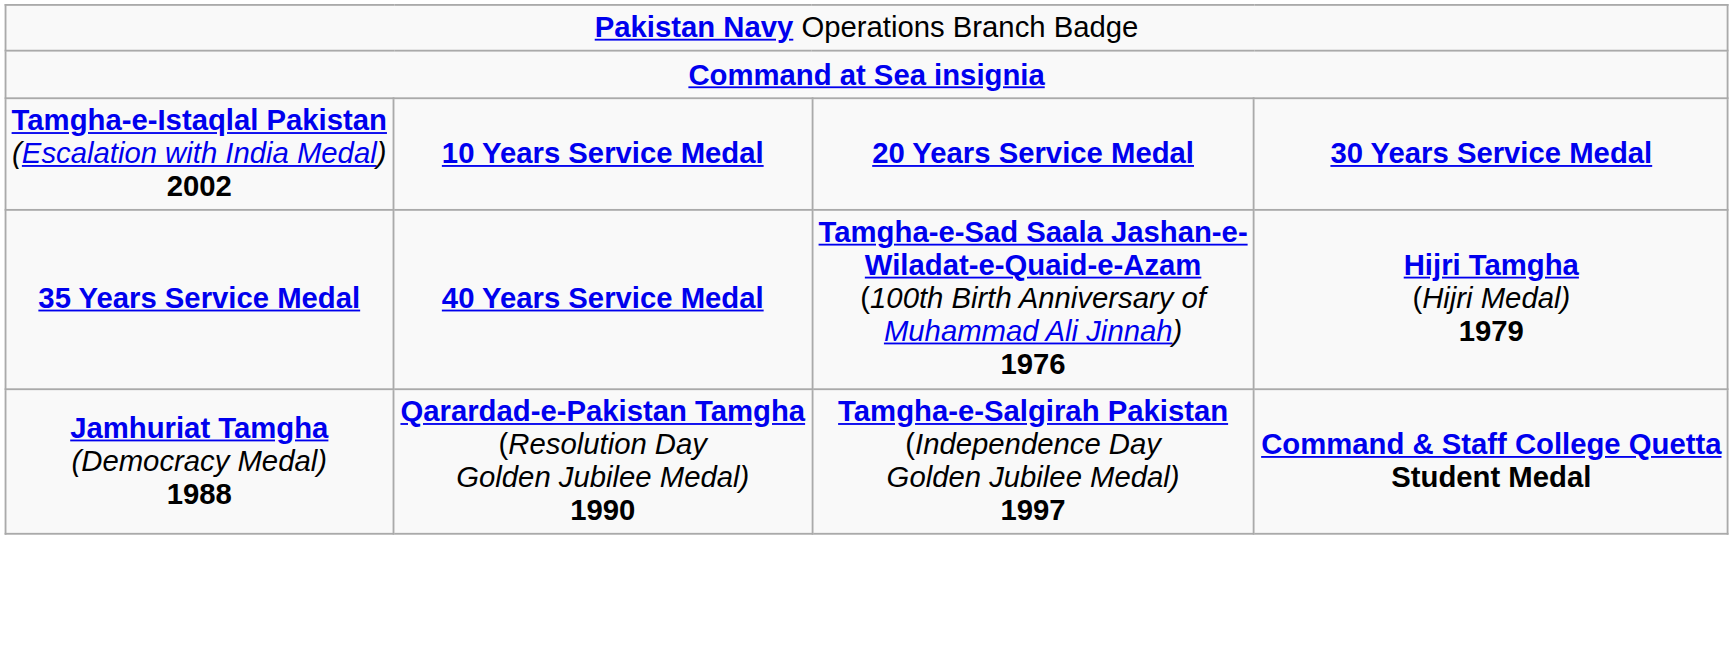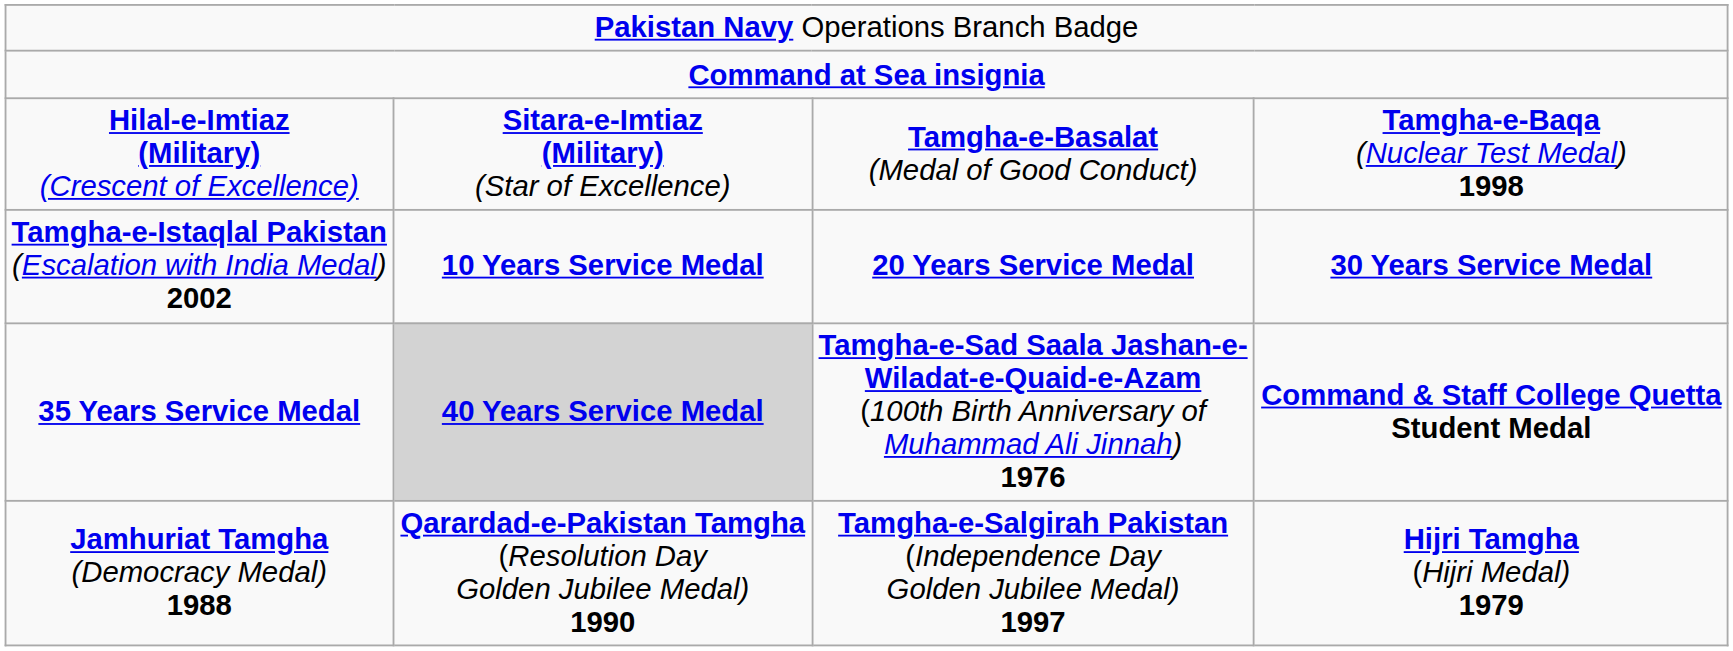+ row: Hilal-e-Imtiaz (Military) (Crescent of Excellence) | Sitara-e-Imtiaz (Military) (Star of Excellence) | Tamgha-e-Basalat (Medal of Good Conduct) | Tamgha-e-Baqa (Nuclear Test Medal) 1998
35 Years Service Medal | column 2: no background -> lightgrey background
35 Years Service Medal | column 4: Hijri Tamgha (Hijri Medal) 1979 -> Command & Staff College Quetta Student Medal
Jamhuriat Tamgha (Democracy Medal) 1988 | column 4: Command & Staff College Quetta Student Medal -> Hijri Tamgha (Hijri Medal) 1979
